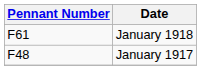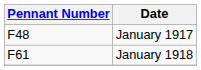rows swapped: January 1917 <-> January 1918
